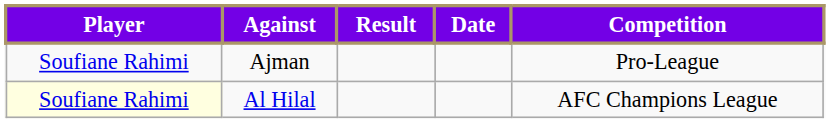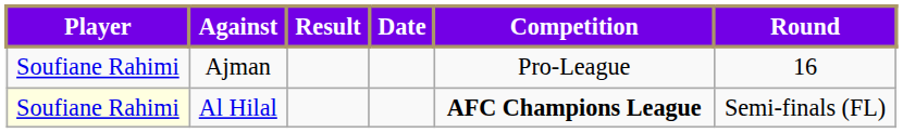+ column: Round | 16 | Semi-finals (FL)
Al Hilal | Competition: normal -> bold
